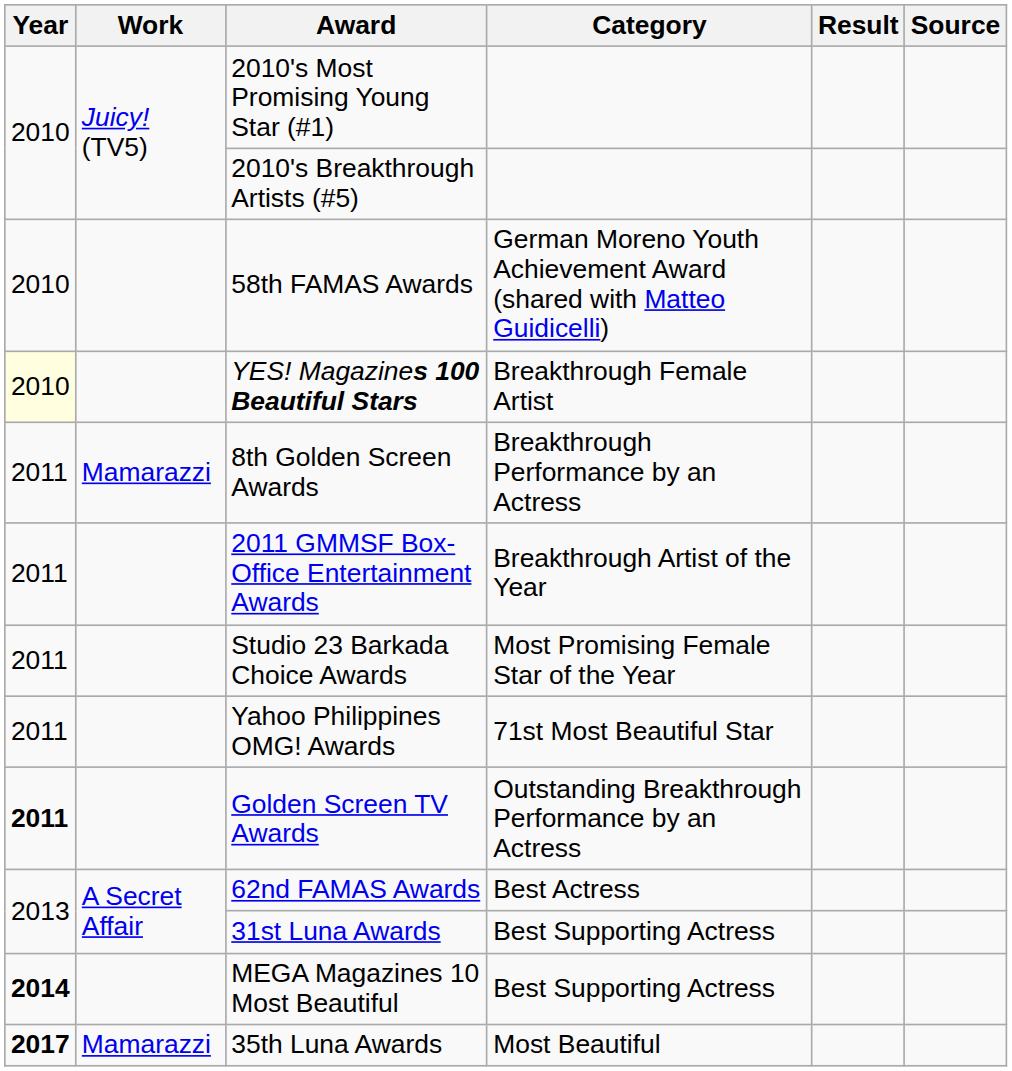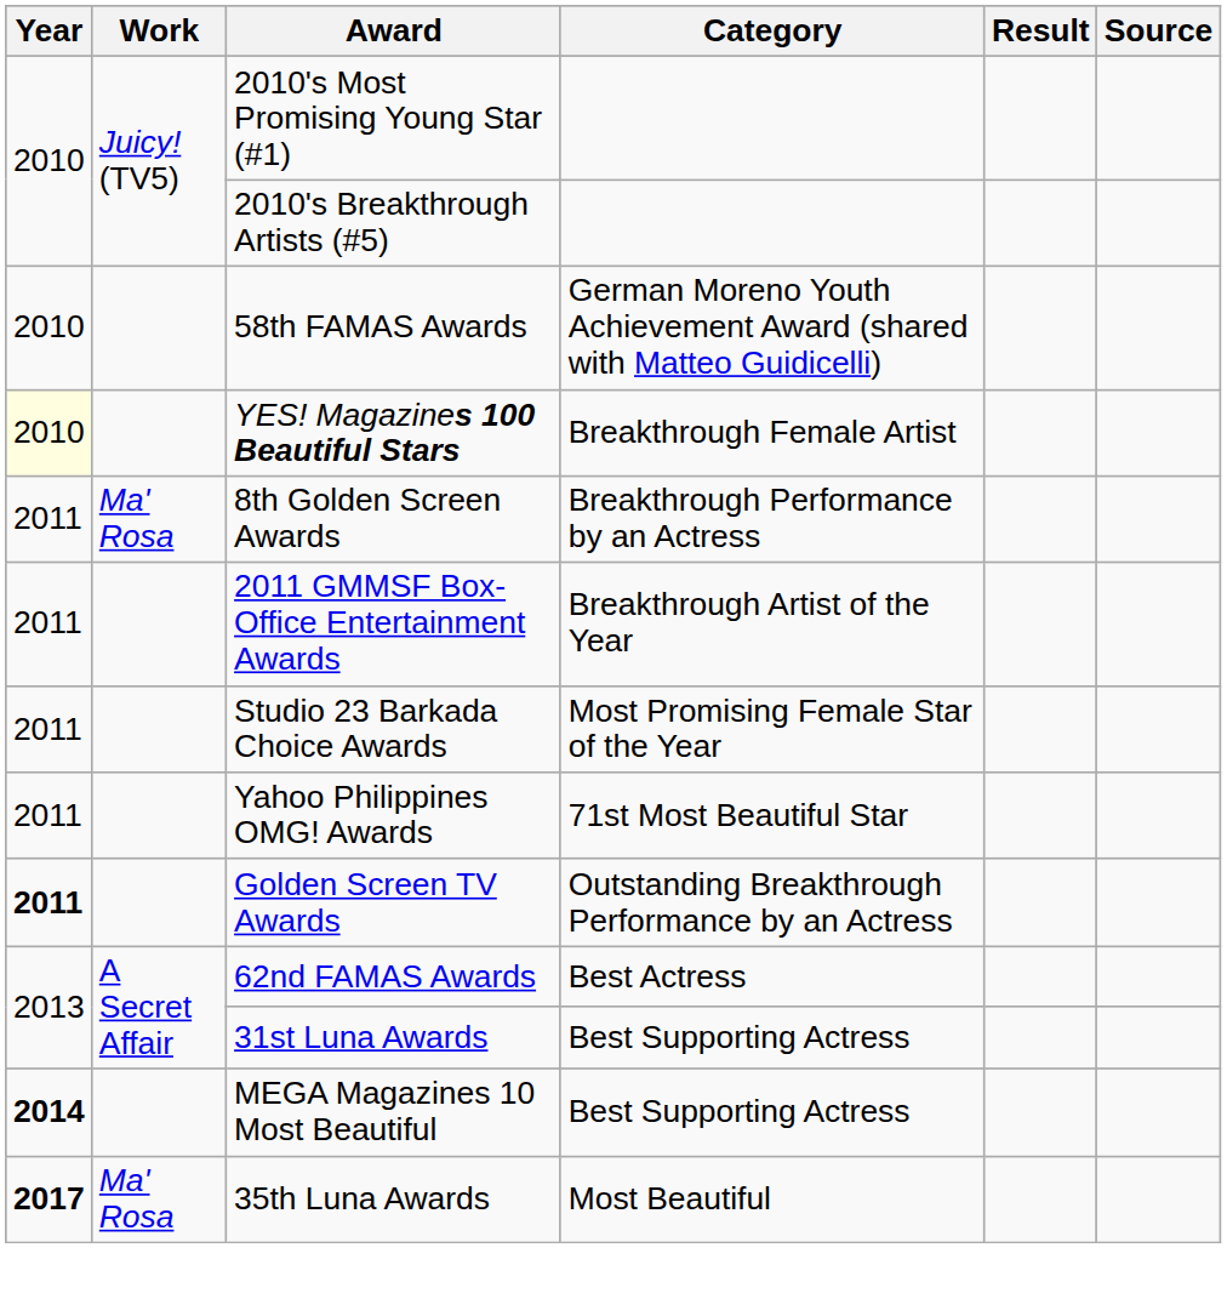8th Golden Screen Awards | Work: Mamarazzi -> Ma' Rosa
35th Luna Awards | Work: Mamarazzi -> Ma' Rosa
